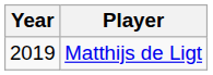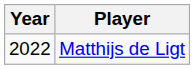Matthijs de Ligt | Year: 2019 -> 2022
